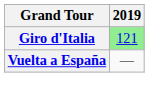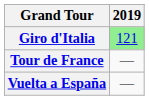+ row: Tour de France | —
